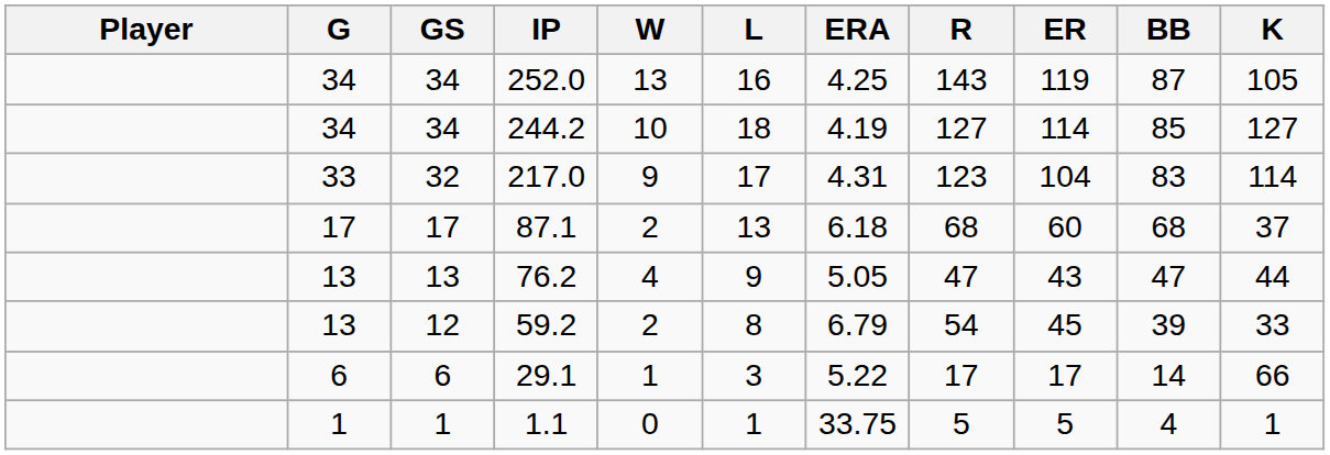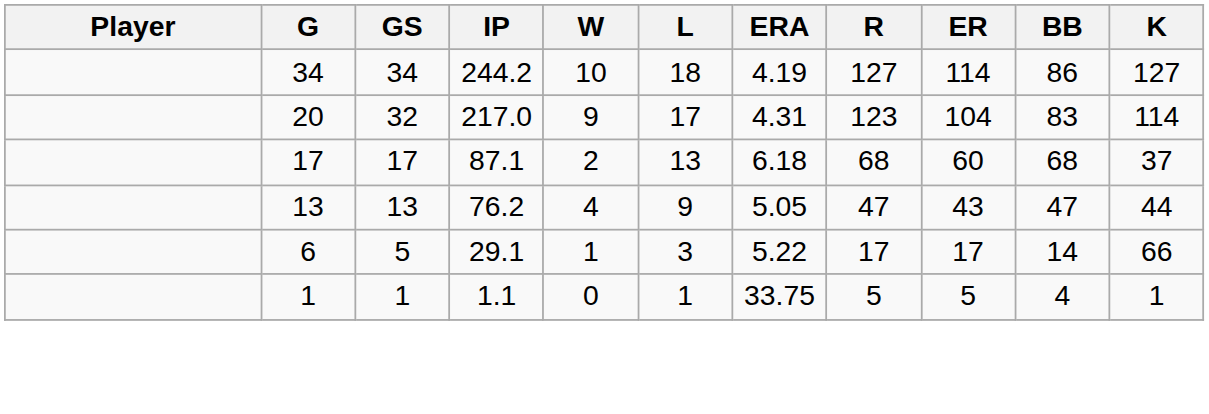- row: 34 | 34 | 252.0 | 13 | 16 | 4.25 | 143 | 119 | 87 | 105
244.2 | BB: 85 -> 86
217.0 | G: 33 -> 20
- row: 13 | 12 | 59.2 | 2 | 8 | 6.79 | 54 | 45 | 39 | 33
29.1 | GS: 6 -> 5
